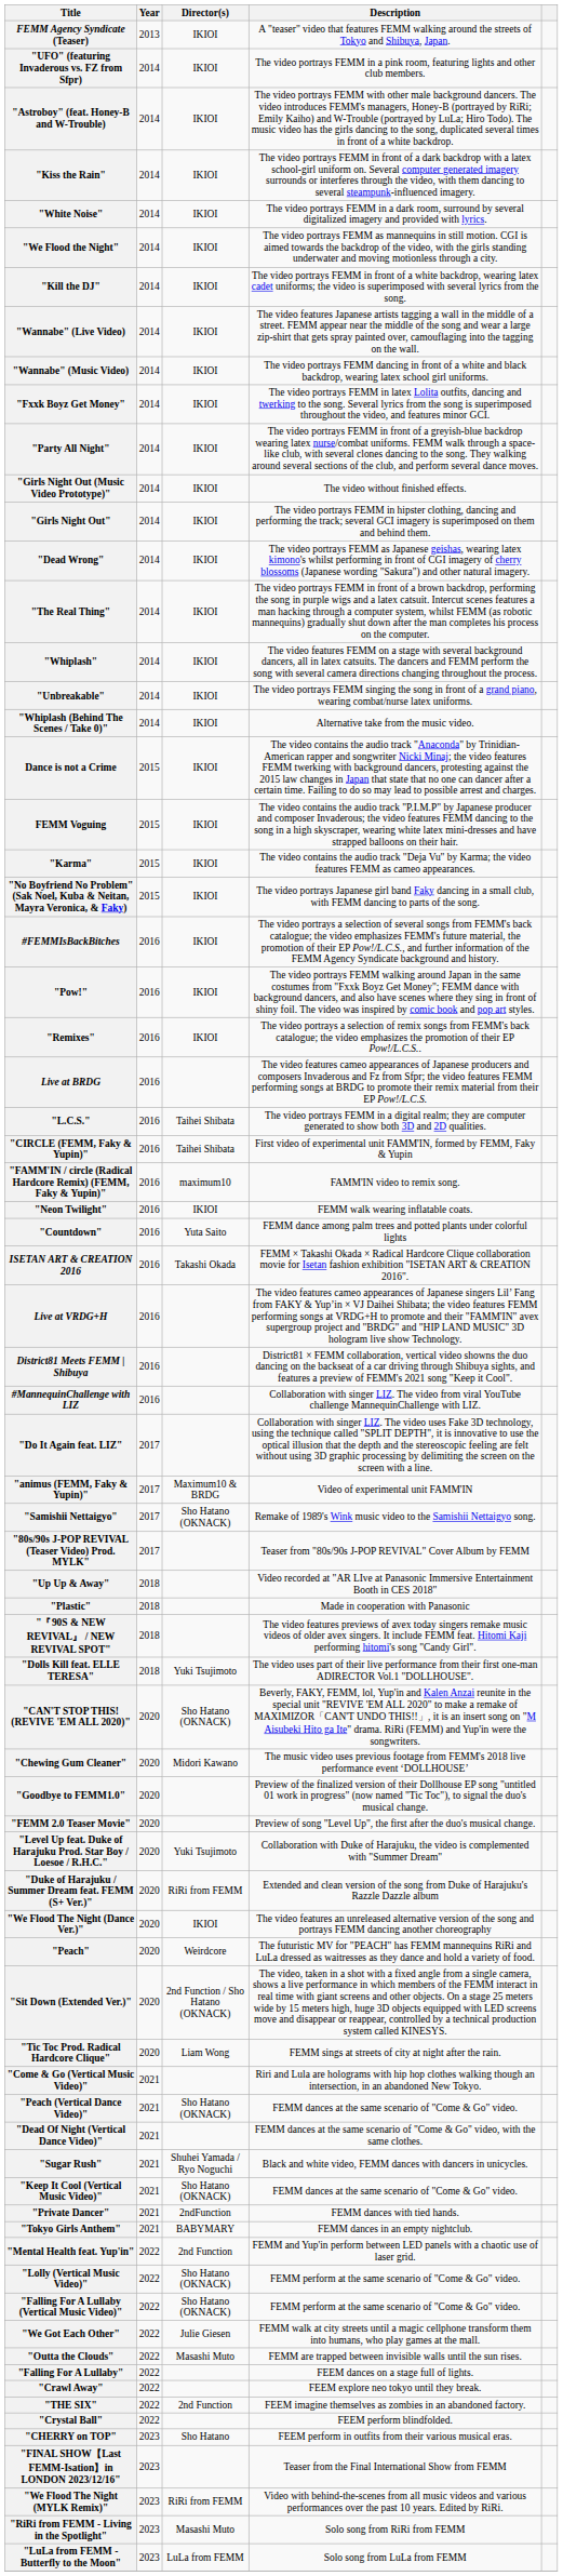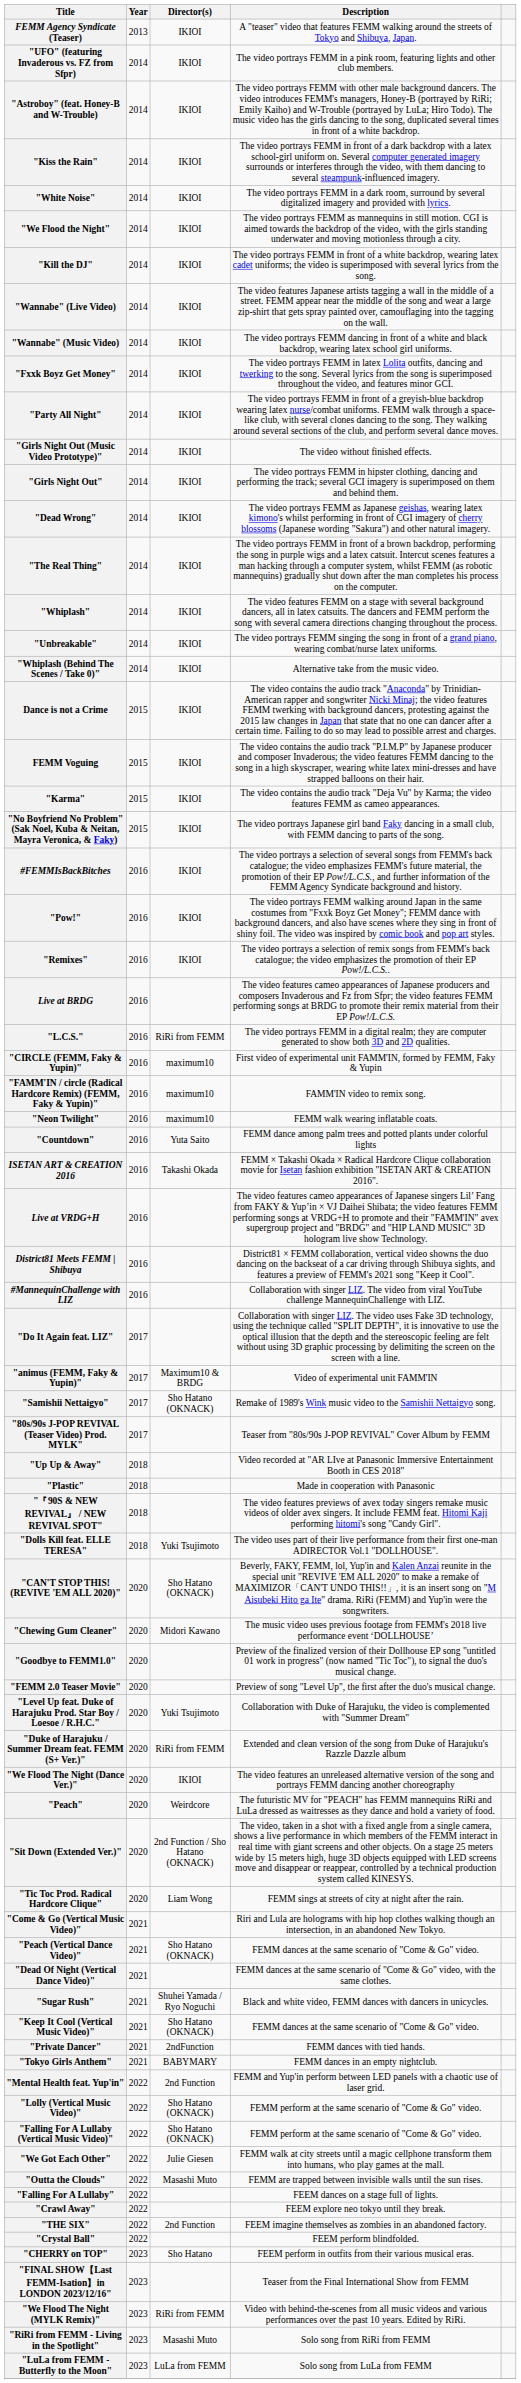"L.C.S." | Director(s): Taihei Shibata -> RiRi from FEMM
"CIRCLE (FEMM, Faky & Yupin)" | Director(s): Taihei Shibata -> maximum10
"Neon Twilight" | Director(s): IKIOI -> maximum10
